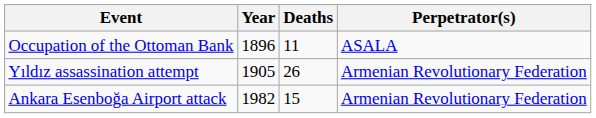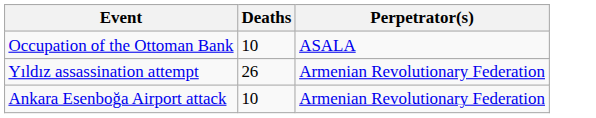- column: Year | 1896 | 1905 | 1982
Occupation of the Ottoman Bank | Deaths: 11 -> 10
Ankara Esenboğa Airport attack | Deaths: 15 -> 10
